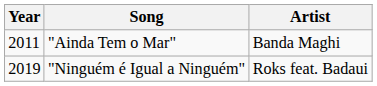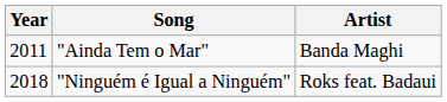"Ninguém é Igual a Ninguém" | Year: 2019 -> 2018
